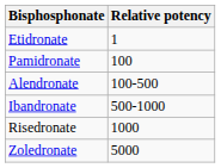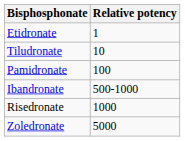+ row: Tiludronate | 10
- row: Alendronate | 100-500
